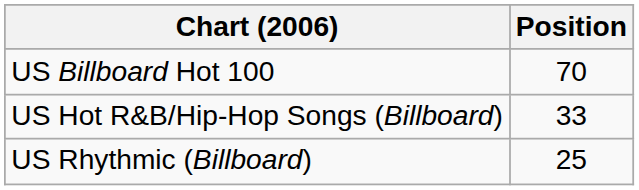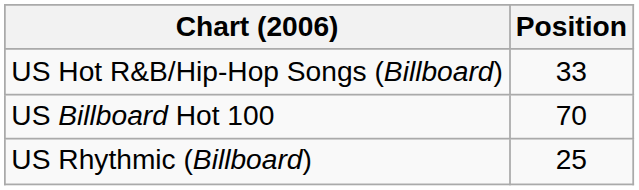rows swapped: US Billboard Hot 100 <-> US Hot R&B/Hip-Hop Songs (Billboard)
